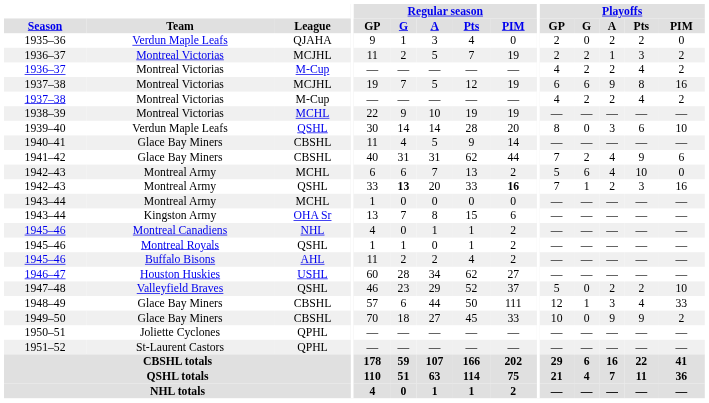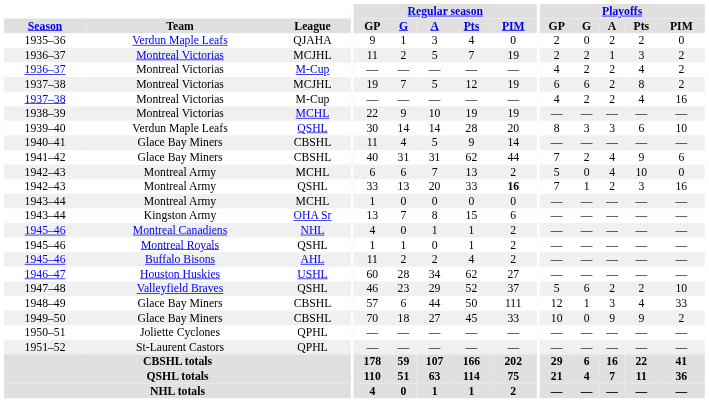1937–38 / MCJHL | Playoffs / A: 9 -> 2
1937–38 / MCJHL | Playoffs / PIM: 16 -> 2
1937–38 / M-Cup | Playoffs / PIM: 2 -> 16
1939–40 | Playoffs / G: 0 -> 3
1942–43 / MCHL | Playoffs / G: 6 -> 0
1942–43 / QSHL | Regular season / G: bold -> normal
1947–48 | Playoffs / G: 0 -> 6
